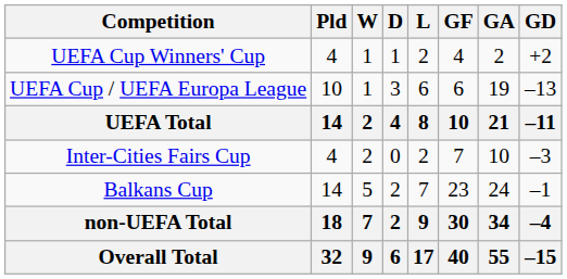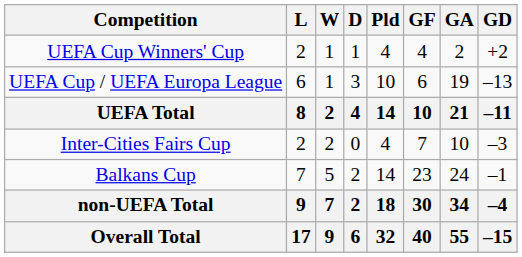columns swapped: Pld <-> L
